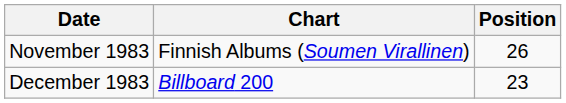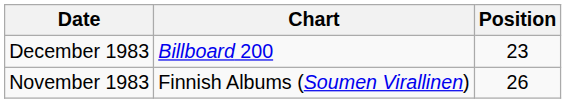rows swapped: November 1983 <-> December 1983
